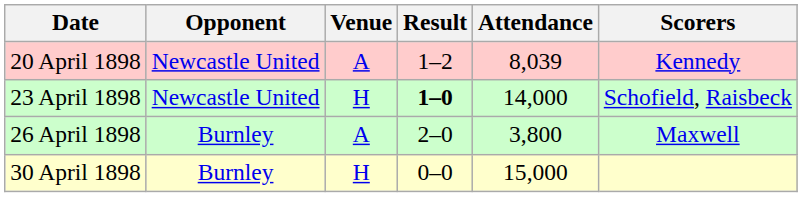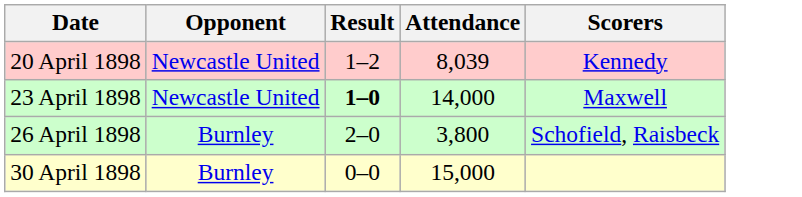- column: Venue | A | H | A | H
23 April 1898 | Scorers: Schofield, Raisbeck -> Maxwell
26 April 1898 | Scorers: Maxwell -> Schofield, Raisbeck
